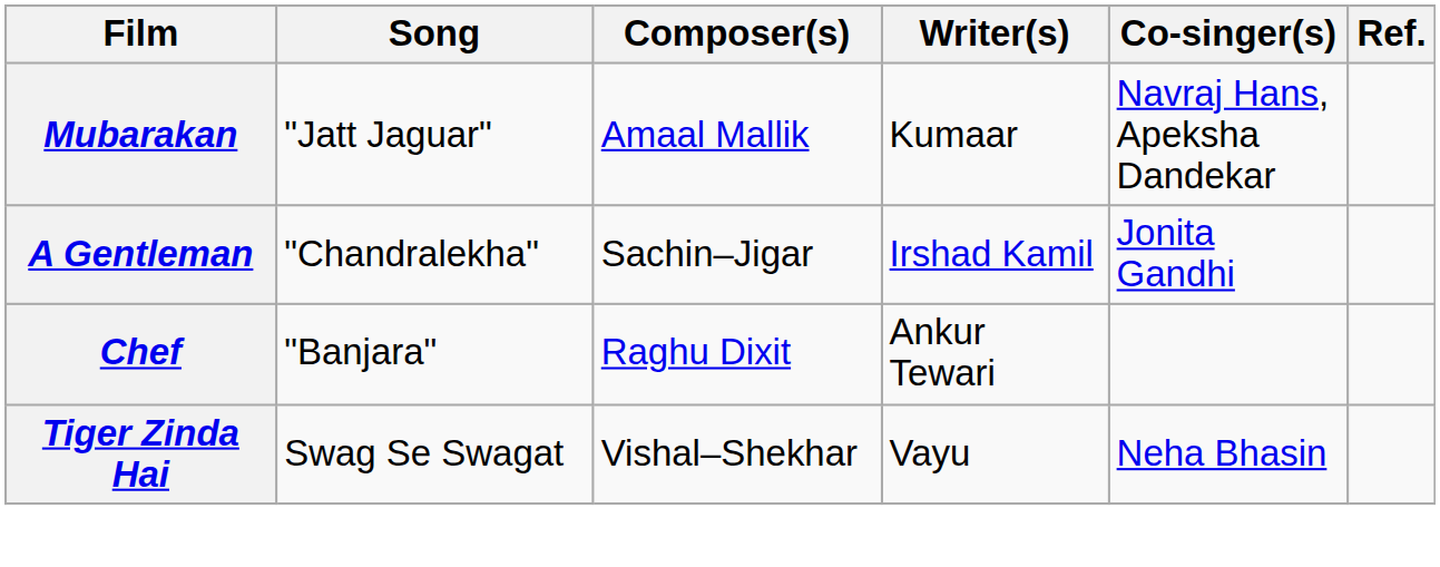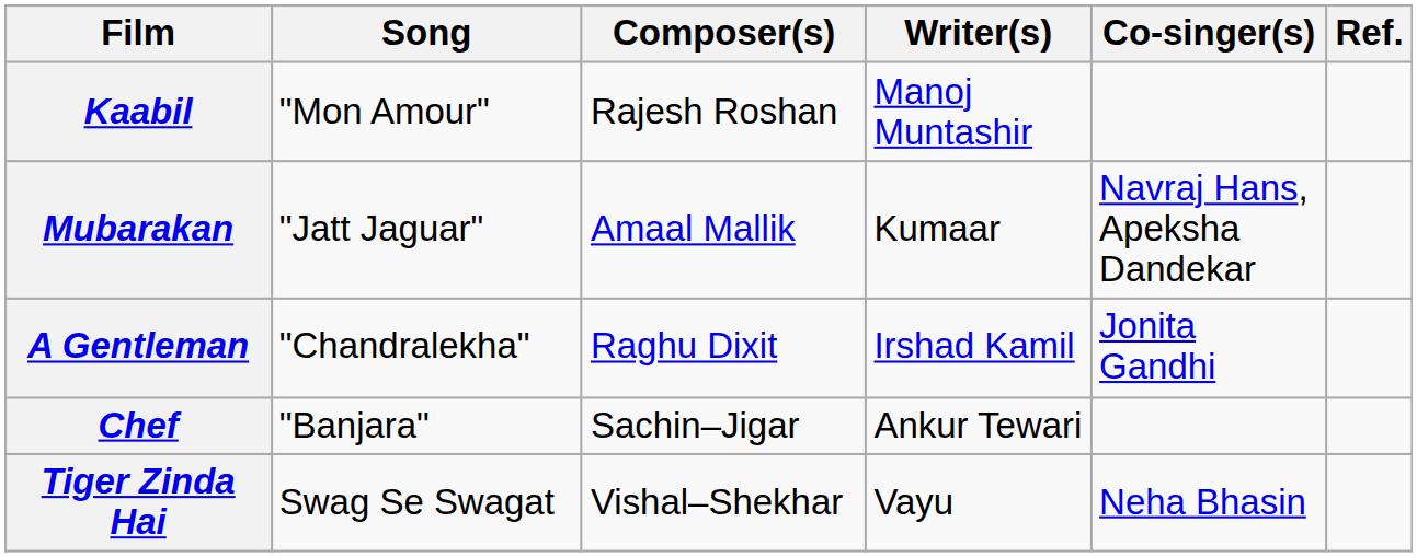+ row: Kaabil | "Mon Amour" | Rajesh Roshan | Manoj Muntashir
A Gentleman | Composer(s): Sachin–Jigar -> Raghu Dixit
Chef | Composer(s): Raghu Dixit -> Sachin–Jigar
